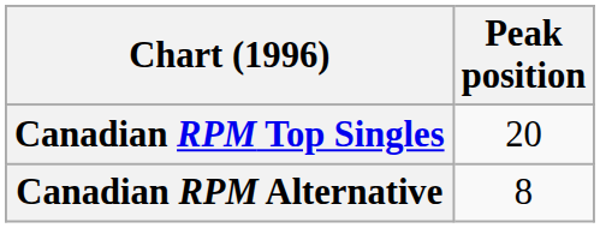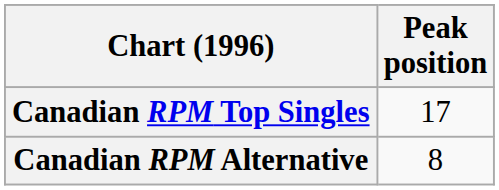Canadian RPM Top Singles | Peak position: 20 -> 17
